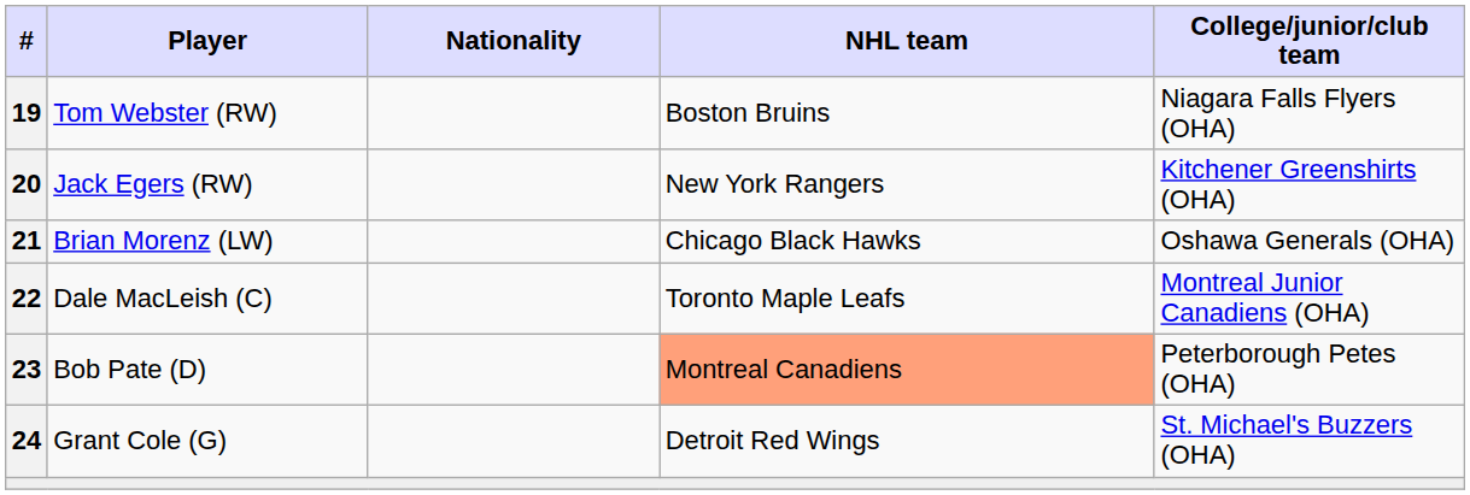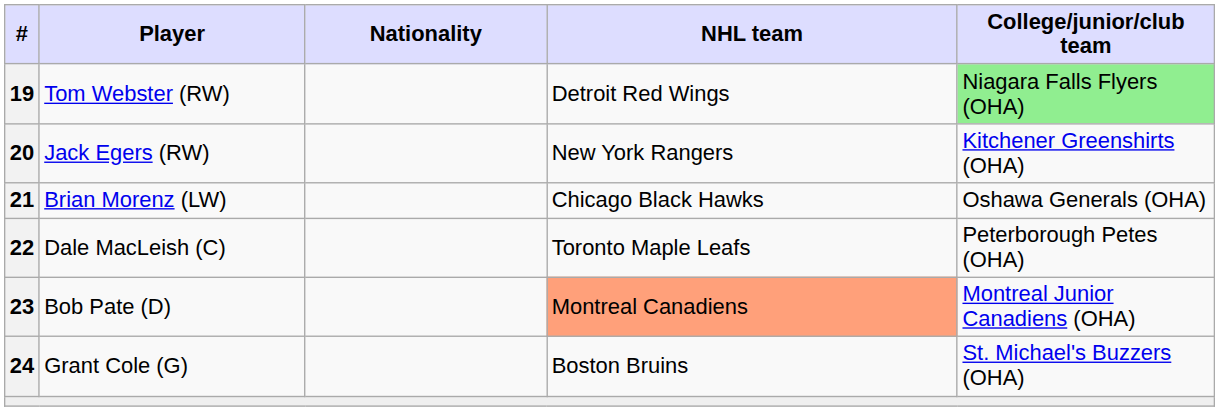Tom Webster (RW) | NHL team: Boston Bruins -> Detroit Red Wings
Tom Webster (RW) | College/junior/club team: no background -> lightgreen background
Dale MacLeish (C) | College/junior/club team: Montreal Junior Canadiens (OHA) -> Peterborough Petes (OHA)
Bob Pate (D) | College/junior/club team: Peterborough Petes (OHA) -> Montreal Junior Canadiens (OHA)
Grant Cole (G) | NHL team: Detroit Red Wings -> Boston Bruins
